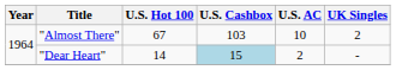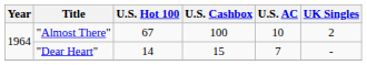"Almost There" | U.S. Cashbox: 103 -> 100
"Dear Heart" | U.S. Cashbox: lightblue background -> no background
"Dear Heart" | U.S. AC: 2 -> 7
